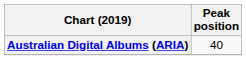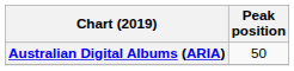Australian Digital Albums (ARIA) | Peak position: 40 -> 50
